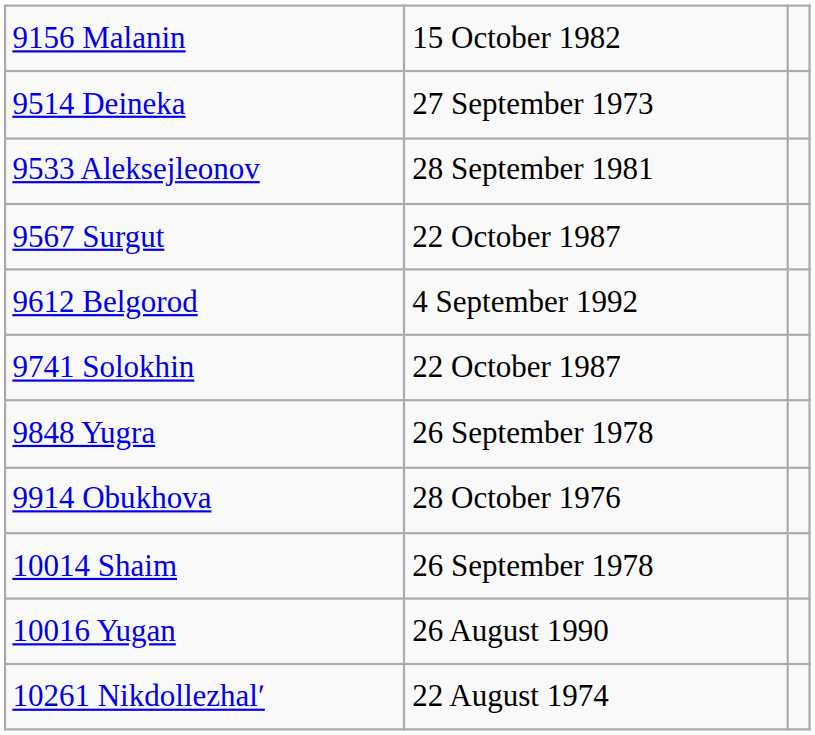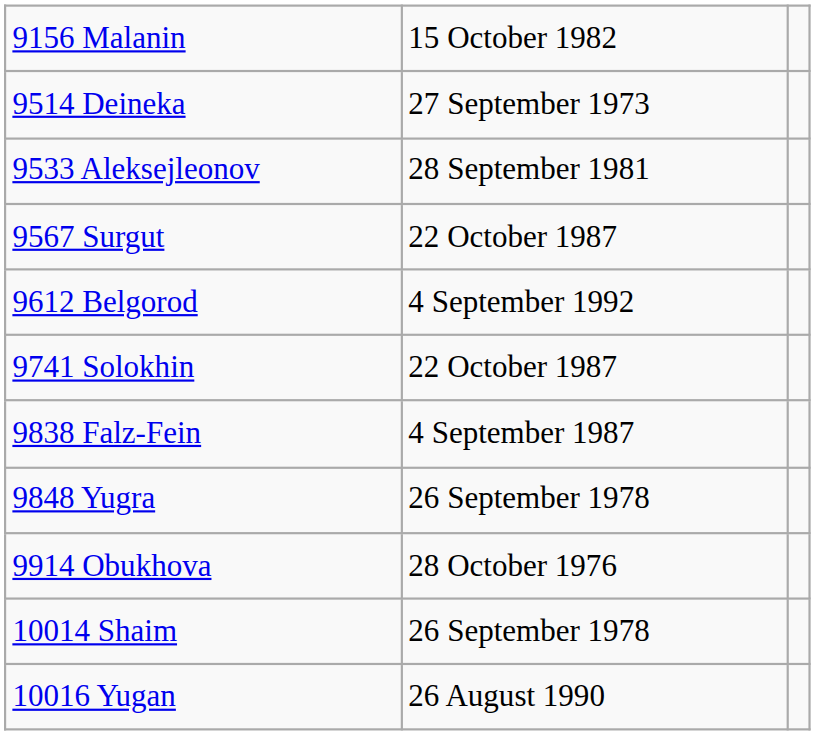+ row: 9838 Falz-Fein | 4 September 1987
- row: 10261 Nikdollezhalʹ | 22 August 1974
